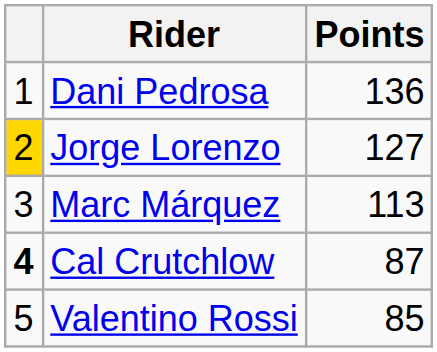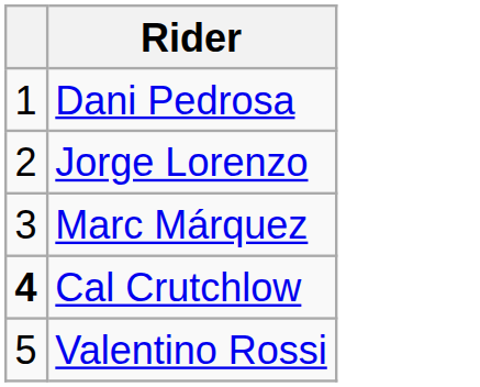- column: Points | 136 | 127 | 113 | 87 | 85
Jorge Lorenzo | column 1: gold background -> no background
